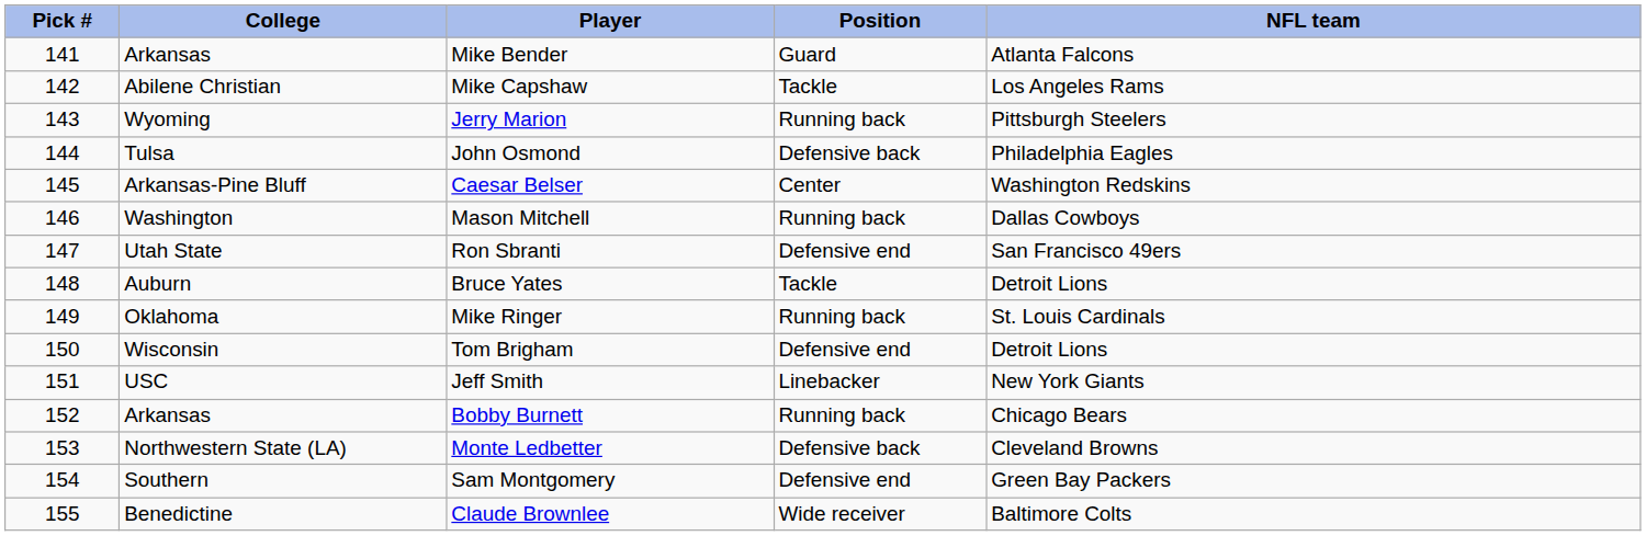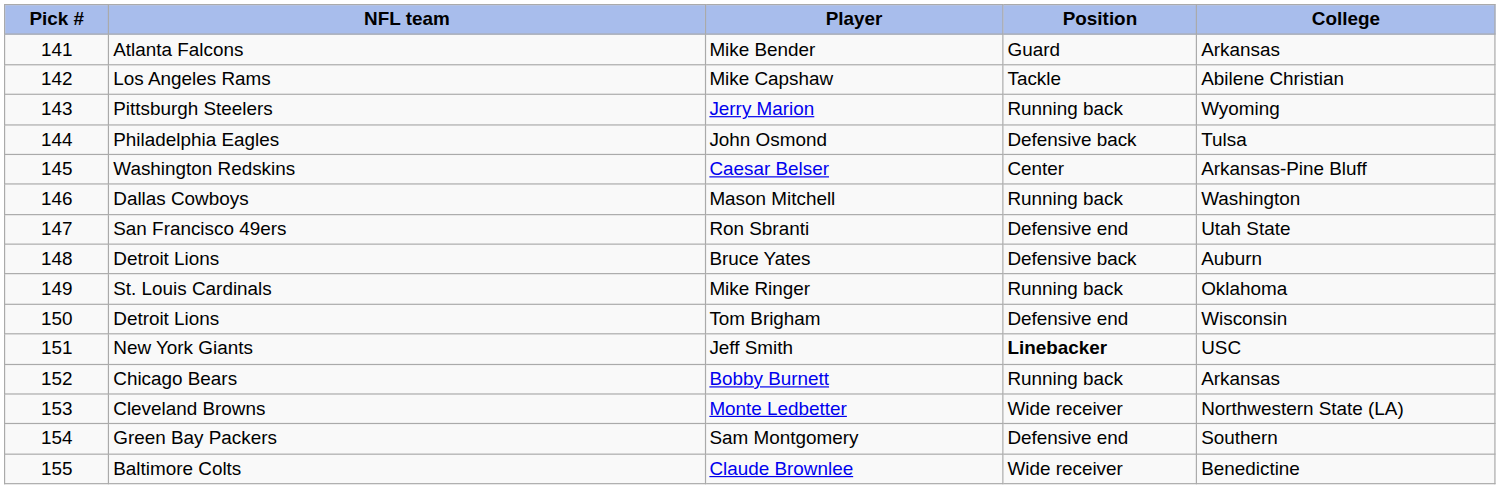columns swapped: NFL team <-> College
Bruce Yates | Position: Tackle -> Defensive back
Jeff Smith | Position: normal -> bold
Monte Ledbetter | Position: Defensive back -> Wide receiver
